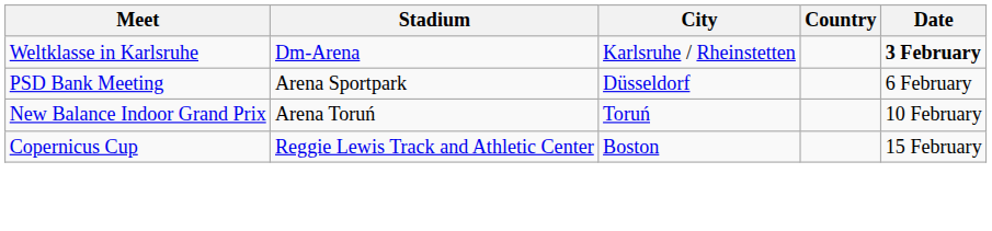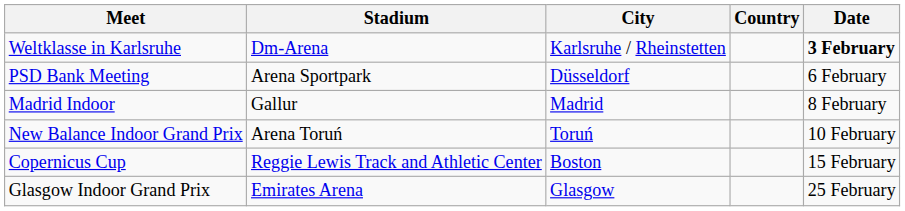+ row: Madrid Indoor | Gallur | Madrid | 8 February
+ row: Glasgow Indoor Grand Prix | Emirates Arena | Glasgow | 25 February
